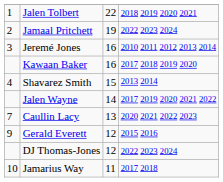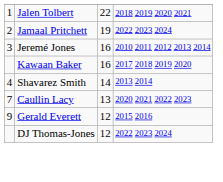Shavarez Smith | column 3: 15 -> 14
- row: Jalen Wayne | 14 | 2017 2019 2020 2021 2022
- row: 10 | Jamarius Way | 11 | 2017 2018
